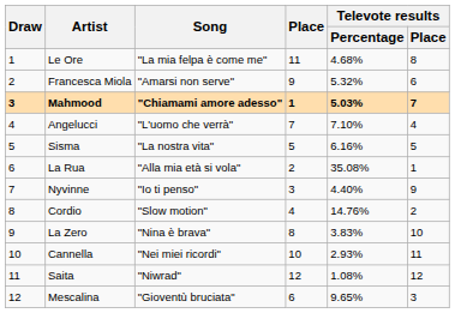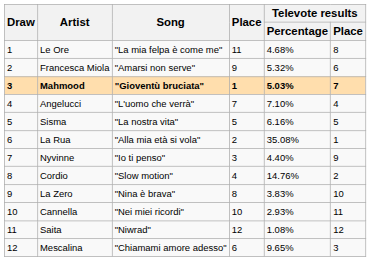Mahmood | Song: "Chiamami amore adesso" -> "Gioventù bruciata"
Mescalina | Song: "Gioventù bruciata" -> "Chiamami amore adesso"
